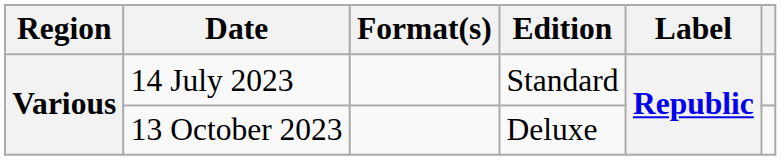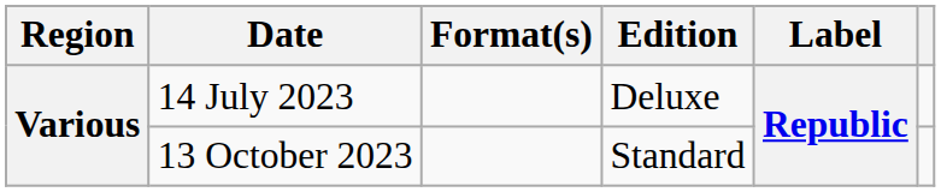14 July 2023 | Edition: Standard -> Deluxe
13 October 2023 | Edition: Deluxe -> Standard
